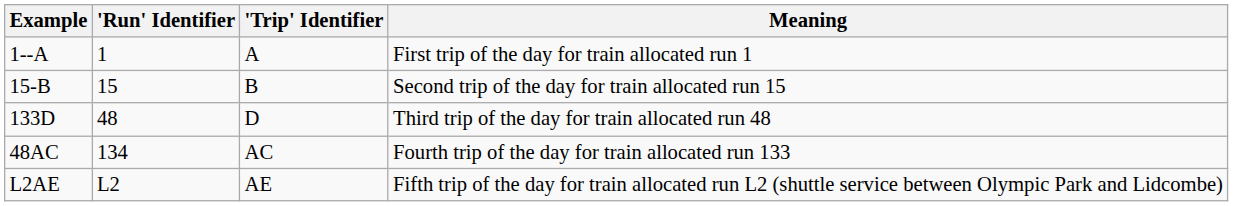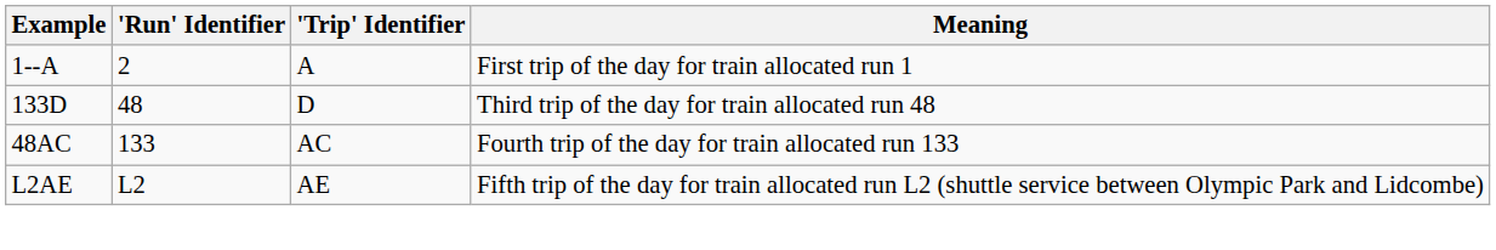First trip of the day for train allocated run 1 | 'Run' Identifier: 1 -> 2
- row: 15-B | 15 | B | Second trip of the day for train allocated run 15
Fourth trip of the day for train allocated run 133 | 'Run' Identifier: 134 -> 133
